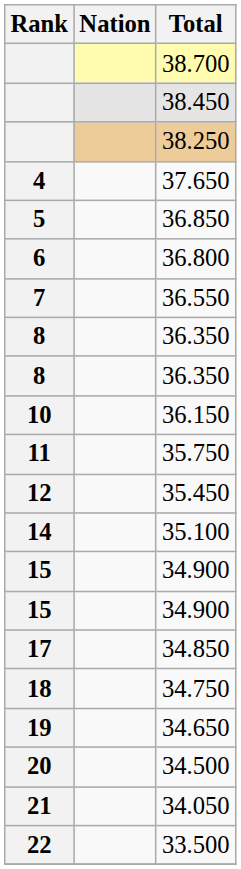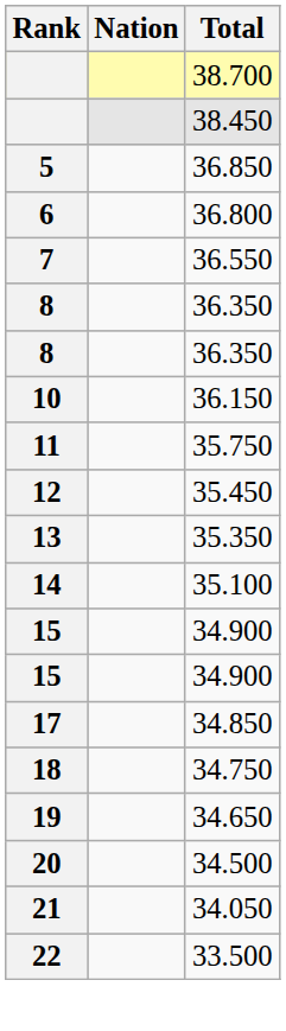- row: 38.250
- row: 4 | 37.650
+ row: 13 | 35.350
